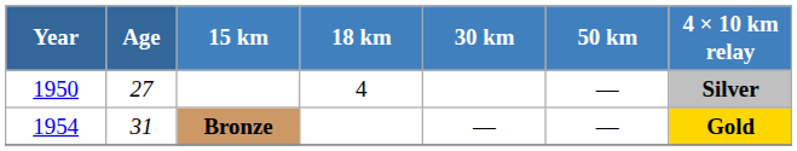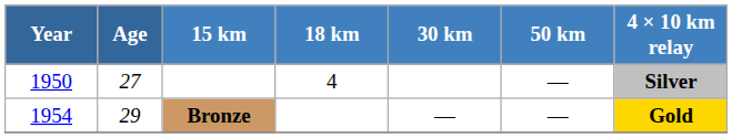Bronze | Age: 31 -> 29
